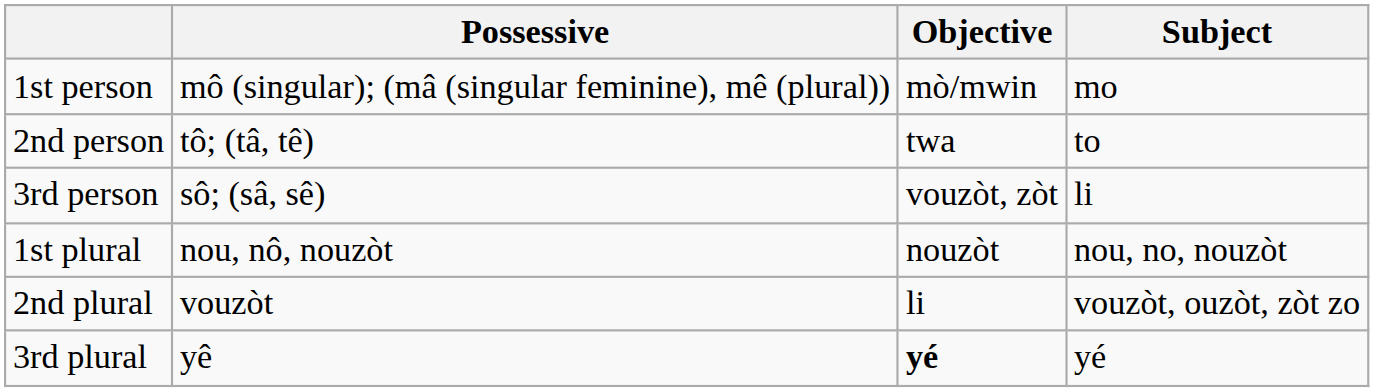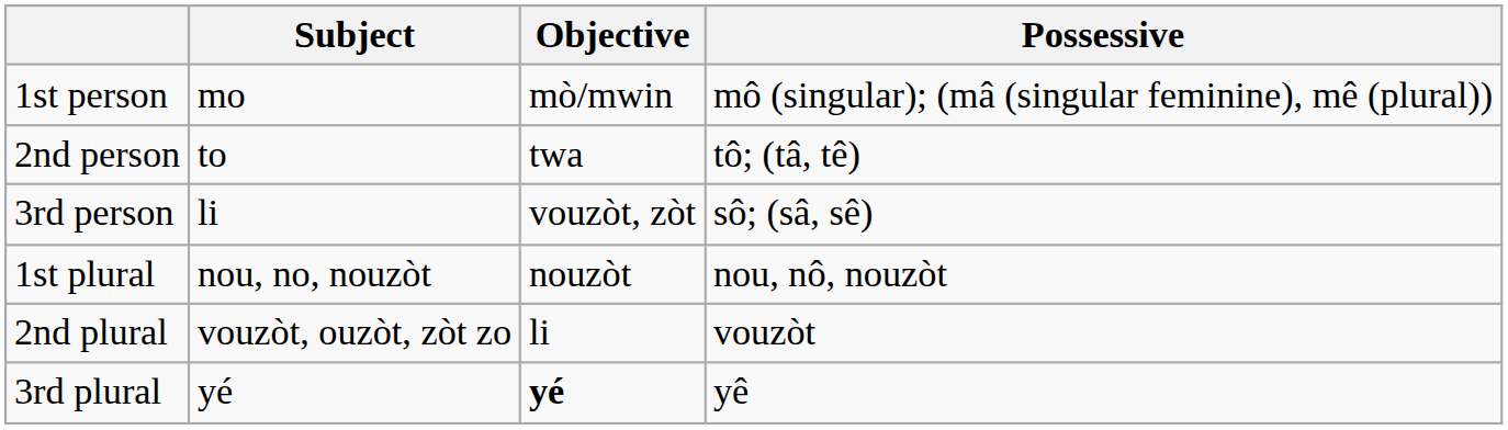columns swapped: Subject <-> Possessive
